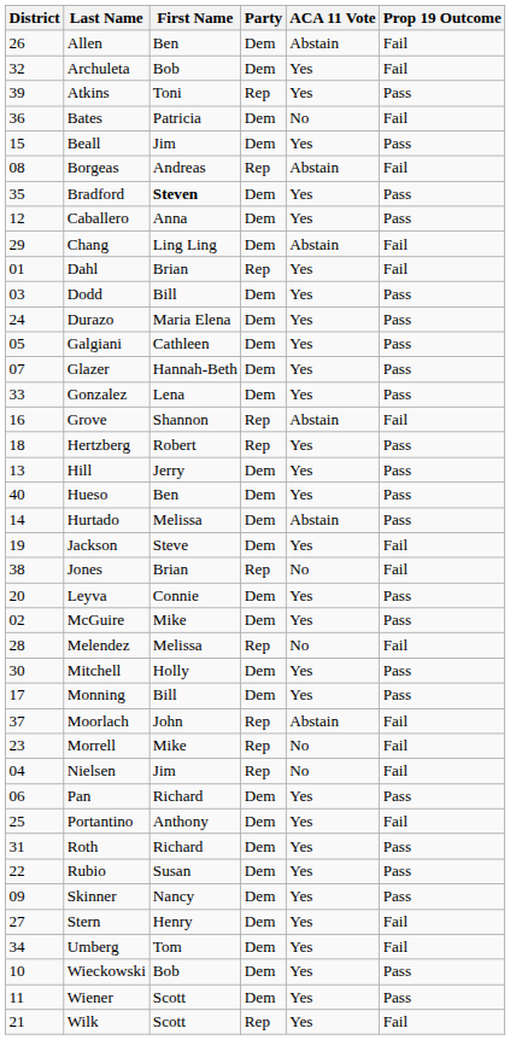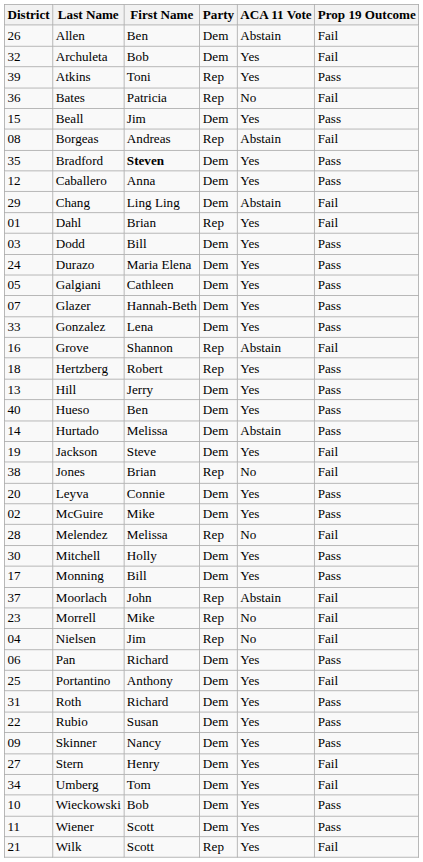Bates | Party: Dem -> Rep
